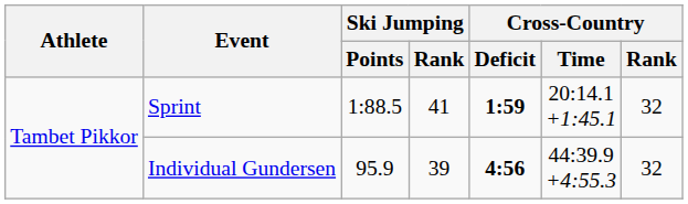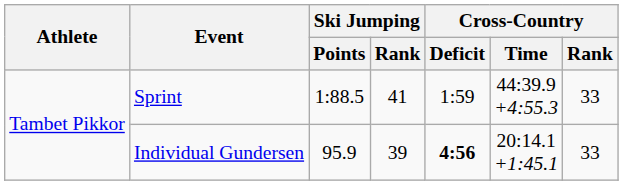Sprint | Cross-Country / Deficit: bold -> normal
Sprint | Cross-Country / Time: 20:14.1 +1:45.1 -> 44:39.9 +4:55.3
Sprint | Cross-Country / Rank: 32 -> 33
Individual Gundersen | Cross-Country / Time: 44:39.9 +4:55.3 -> 20:14.1 +1:45.1
Individual Gundersen | Cross-Country / Rank: 32 -> 33
